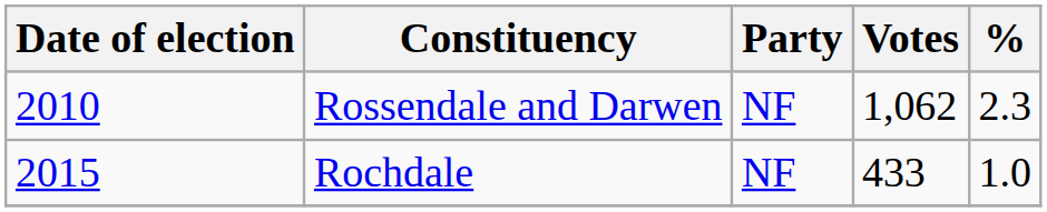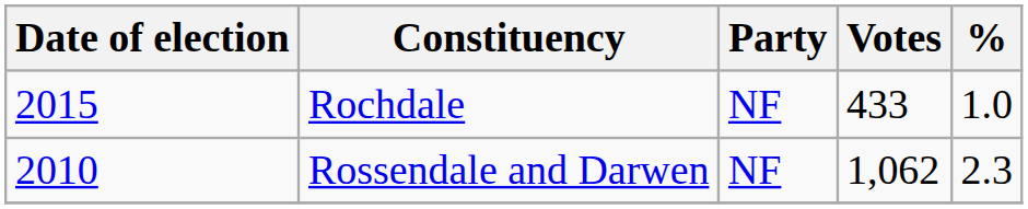rows swapped: Rossendale and Darwen <-> Rochdale
